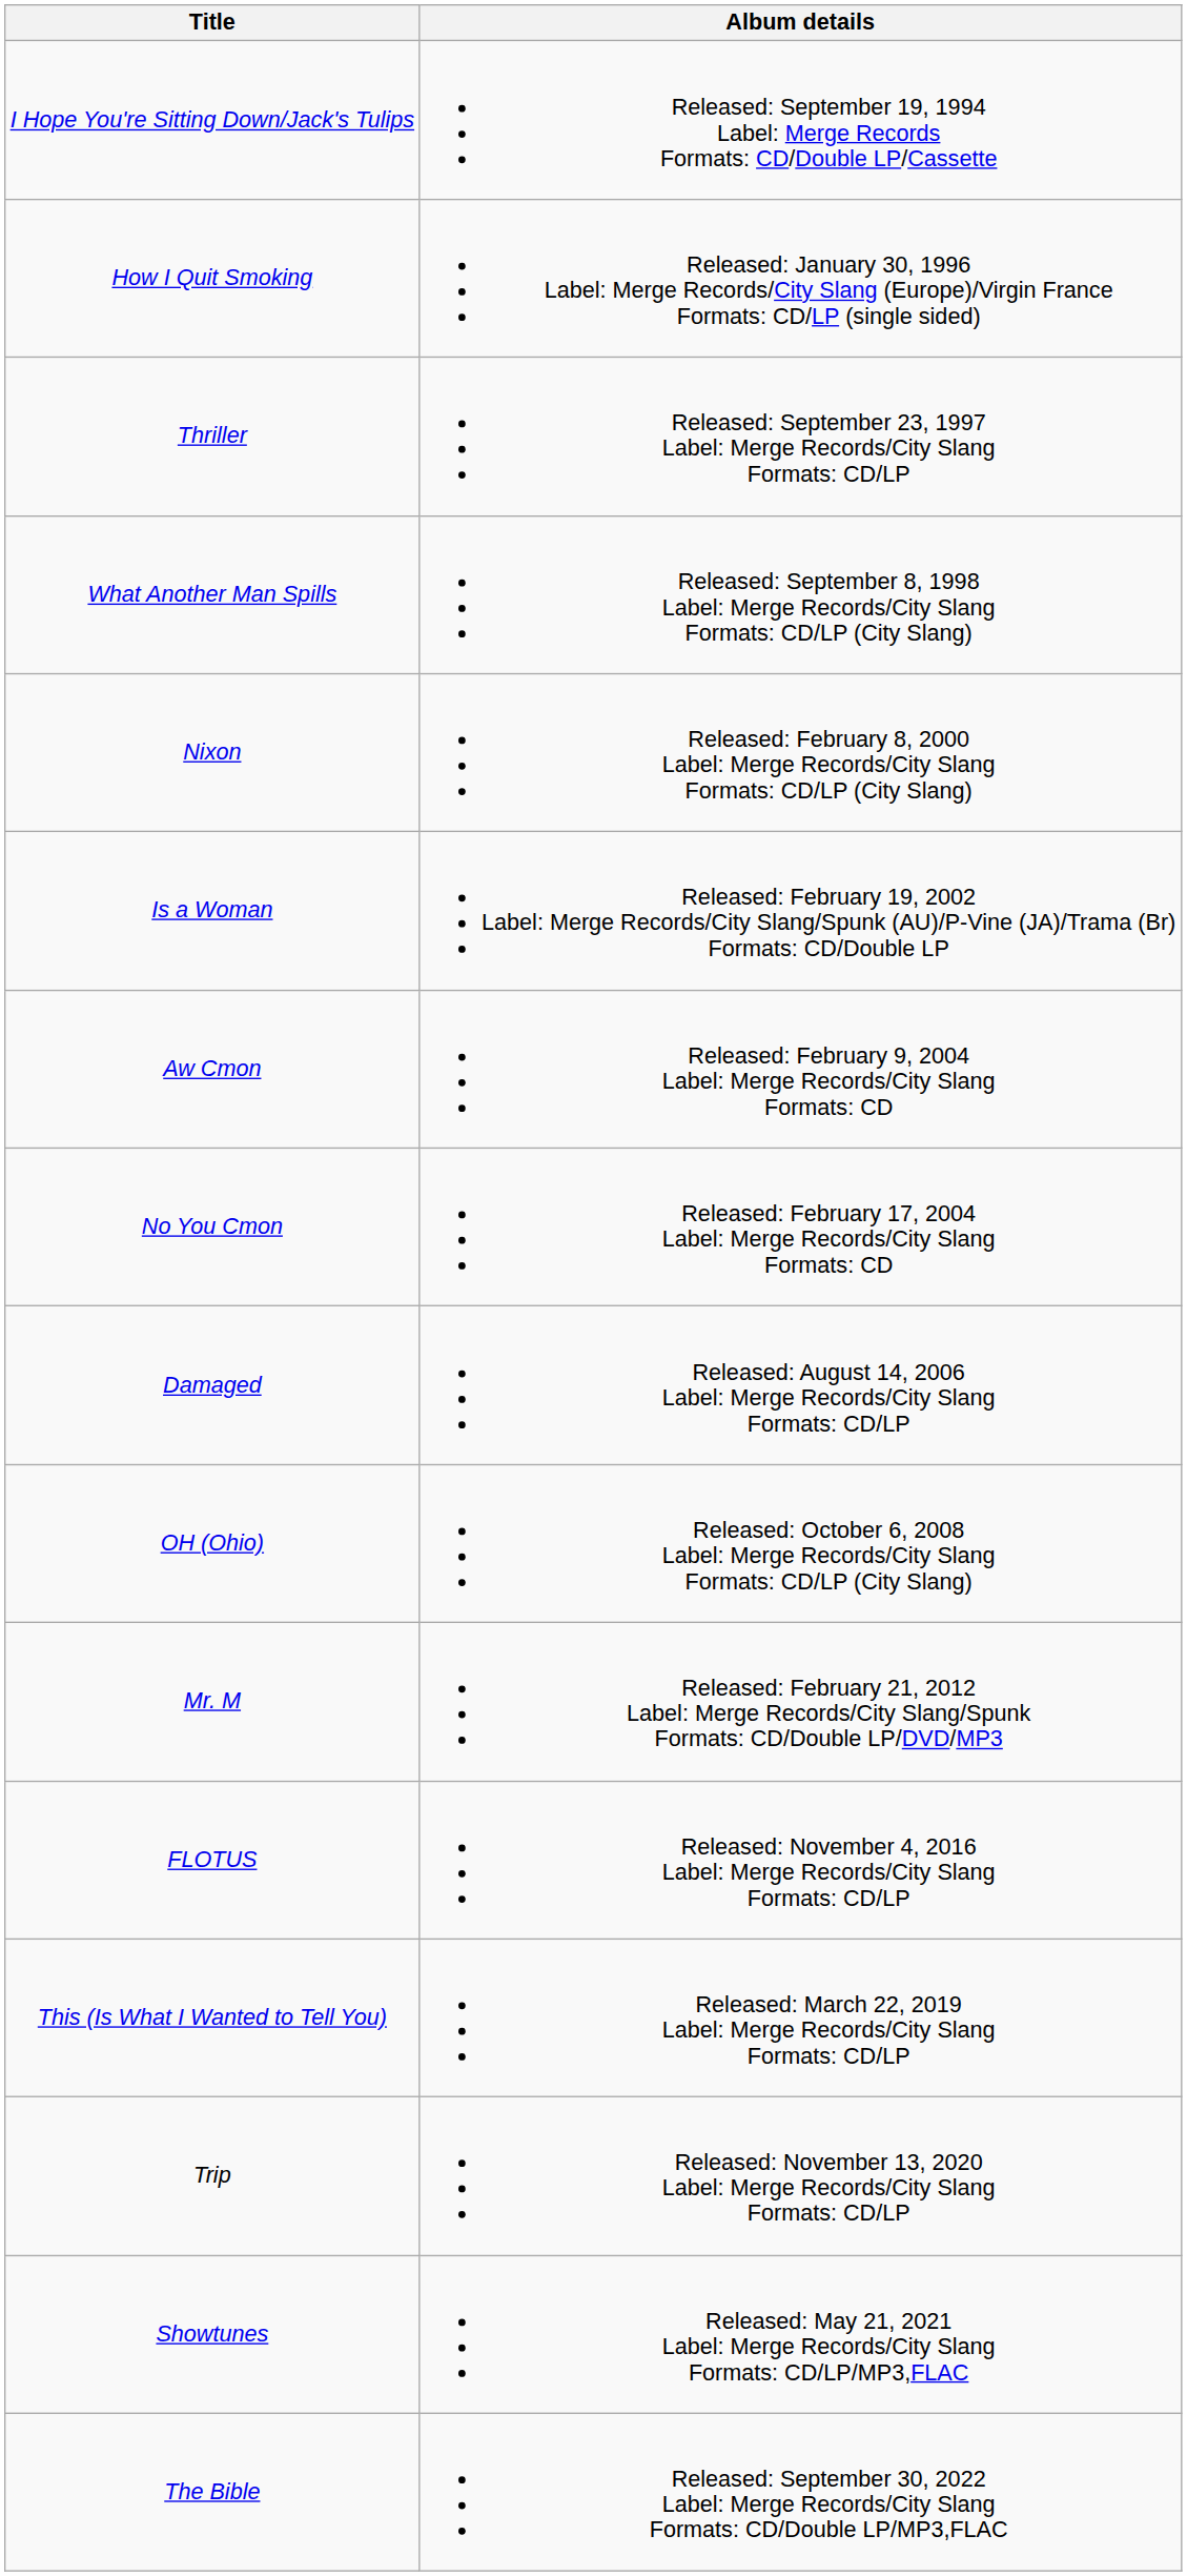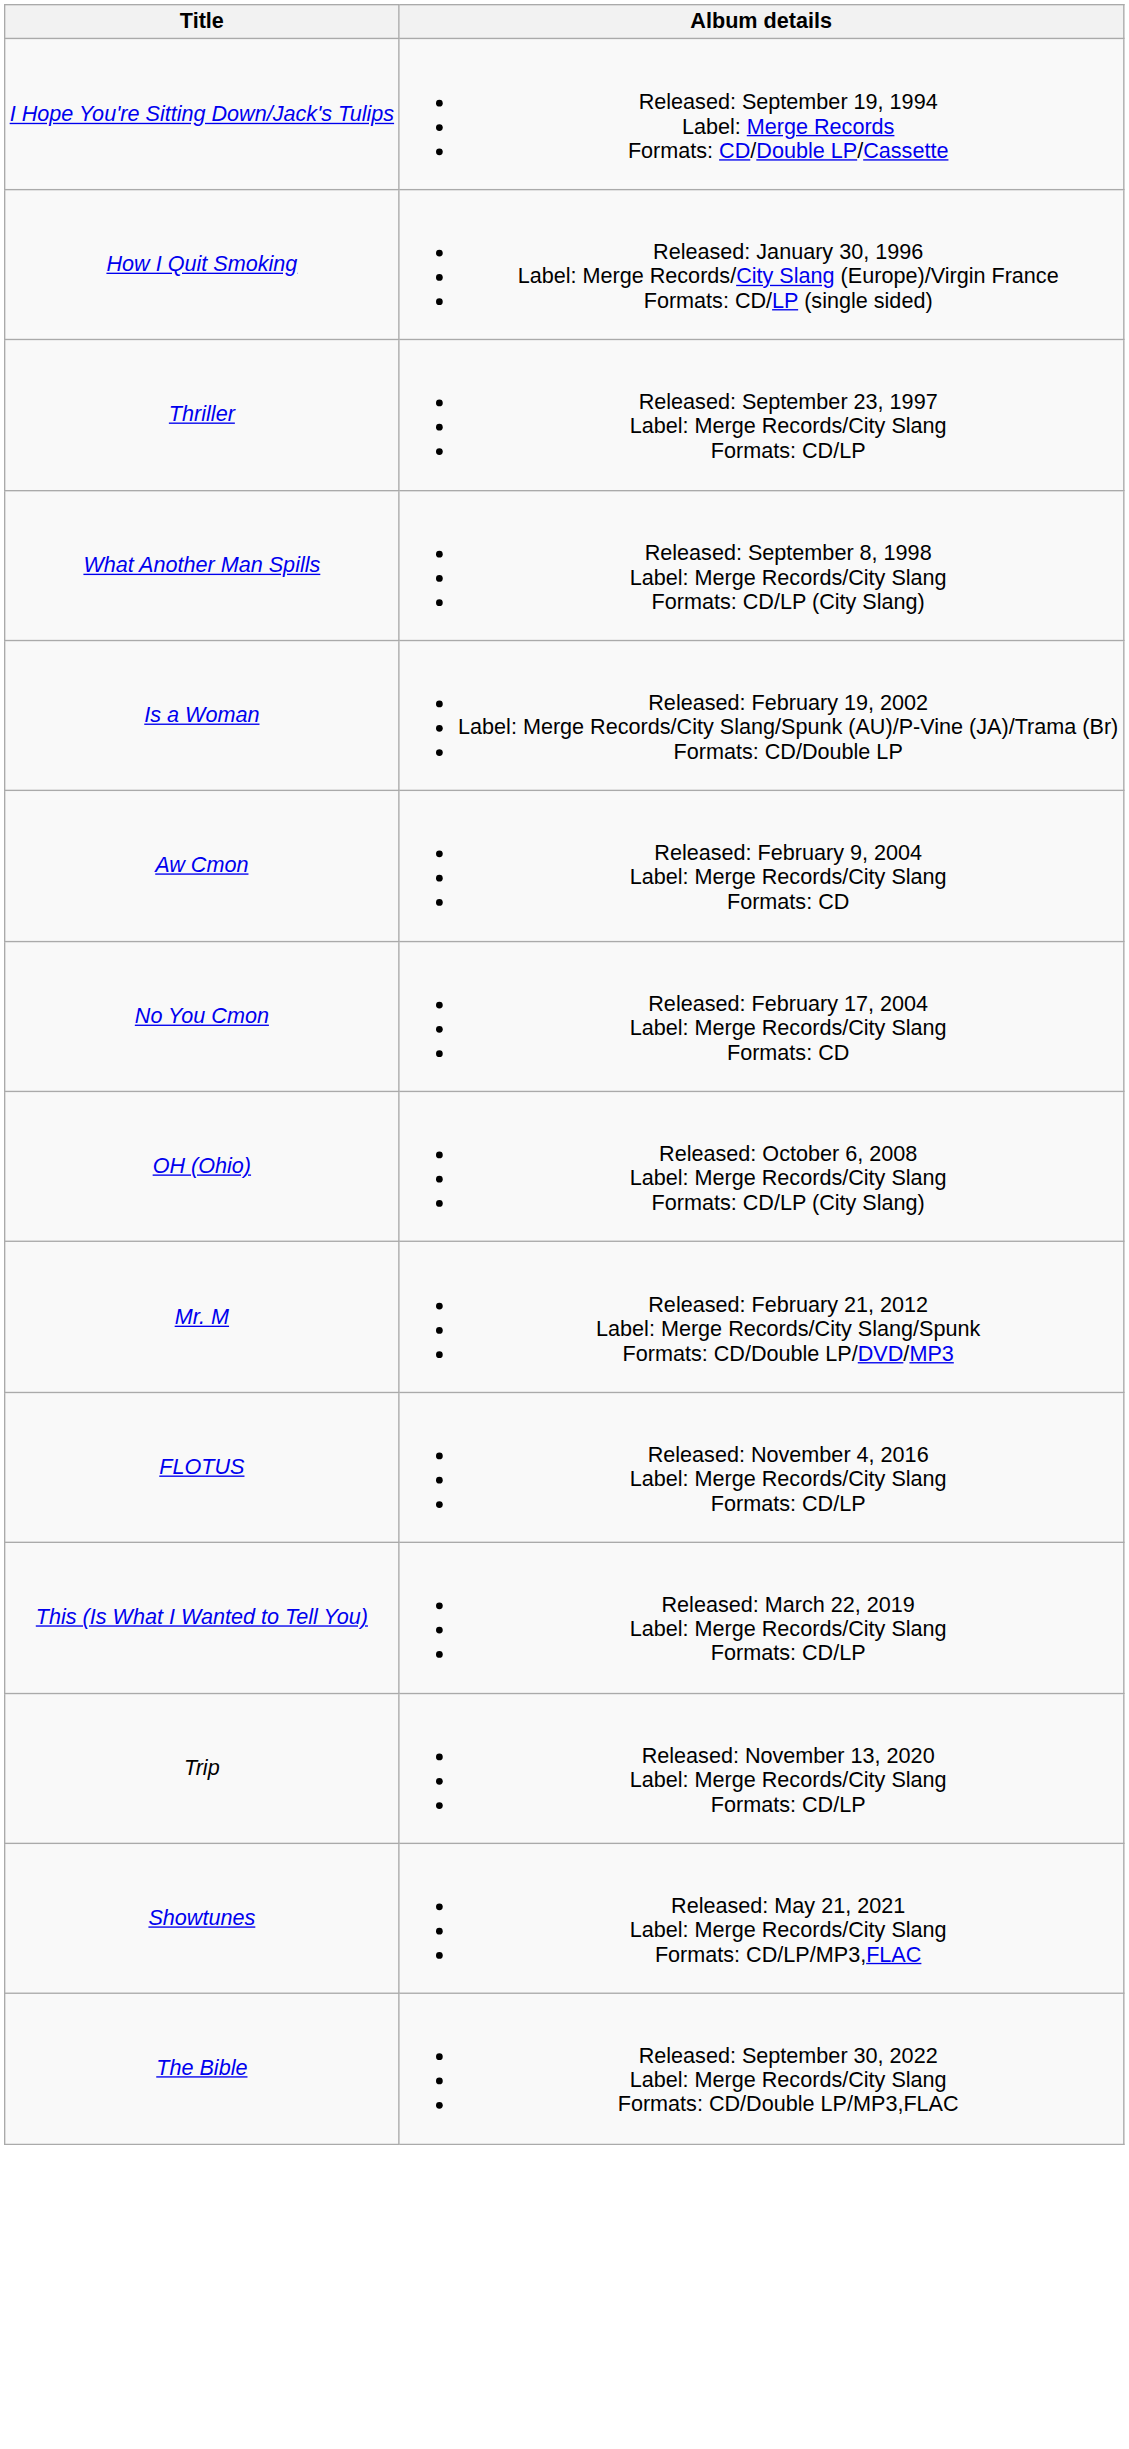- row: Nixon | Released: February 8, 2000 Label: Merge Records/City Slang Formats: CD/LP (City Slang)
- row: Damaged | Released: August 14, 2006 Label: Merge Records/City Slang Formats: CD/LP
